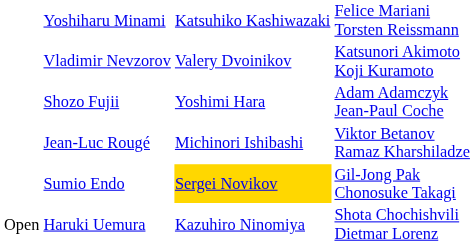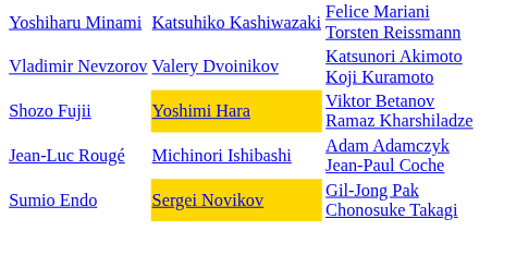Shozo Fujii | column 3: no background -> gold background
Shozo Fujii | column 4: Adam Adamczyk Jean-Paul Coche -> Viktor Betanov Ramaz Kharshiladze
Jean-Luc Rougé | column 4: Viktor Betanov Ramaz Kharshiladze -> Adam Adamczyk Jean-Paul Coche
- row: Open | Haruki Uemura | Kazuhiro Ninomiya | Shota Chochishvili Dietmar Lorenz
